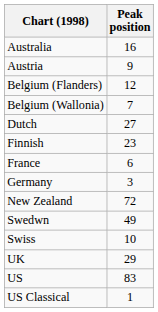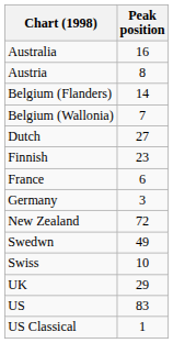Austria | Peak position: 9 -> 8
Belgium (Flanders) | Peak position: 12 -> 14
